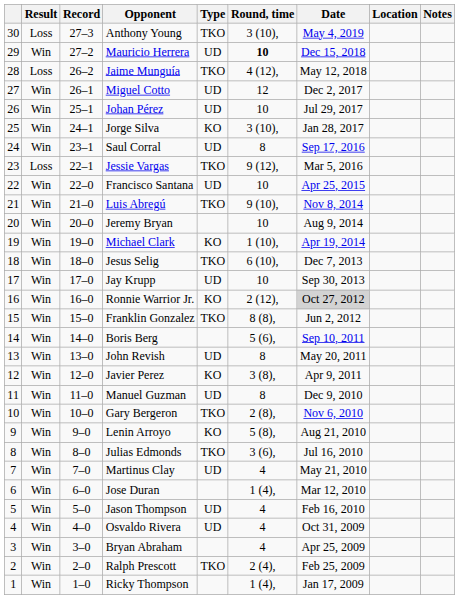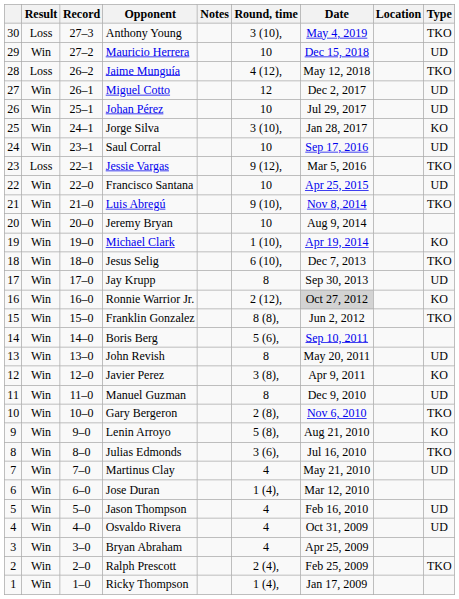columns swapped: Type <-> Notes
Mauricio Herrera | Round, time: bold -> normal
Saul Corral | Round, time: 8 -> 10
Jay Krupp | Round, time: 10 -> 8
